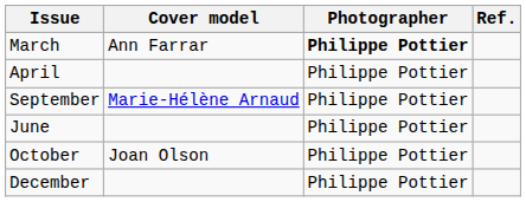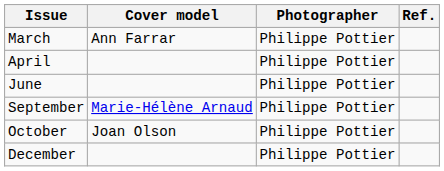March | Photographer: bold -> normal
rows swapped: June <-> September
